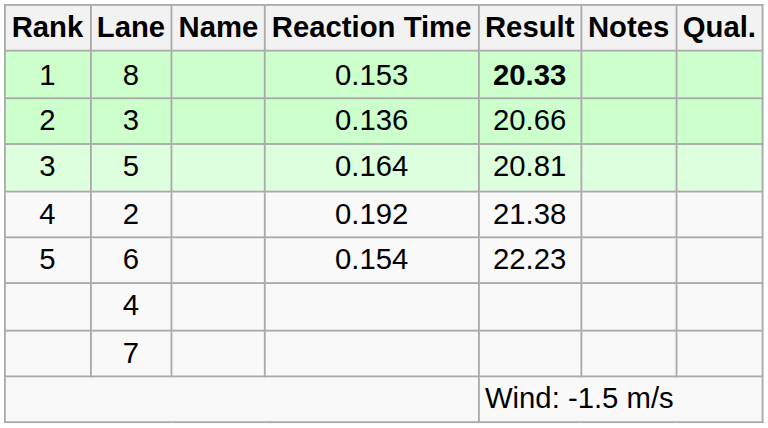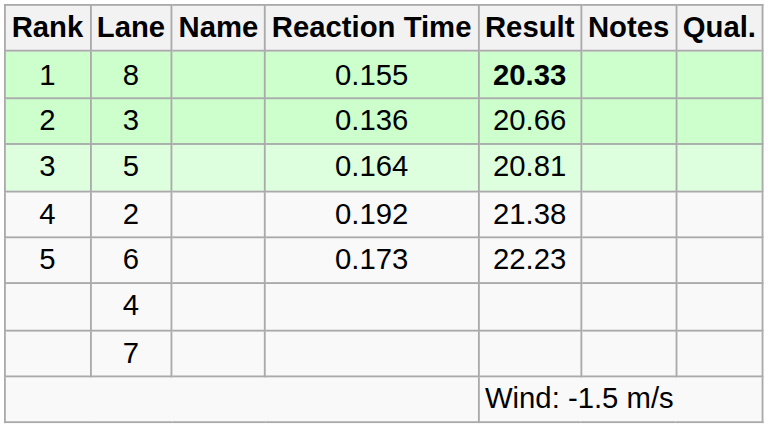8 | Reaction Time: 0.153 -> 0.155
6 | Reaction Time: 0.154 -> 0.173
